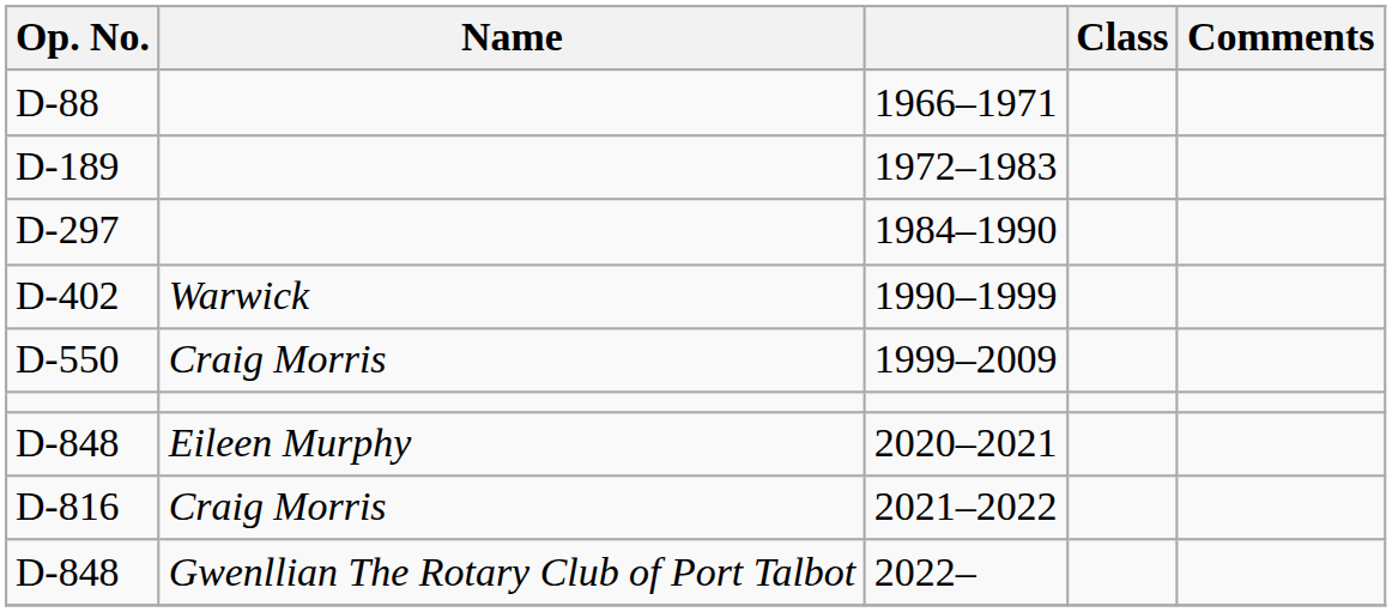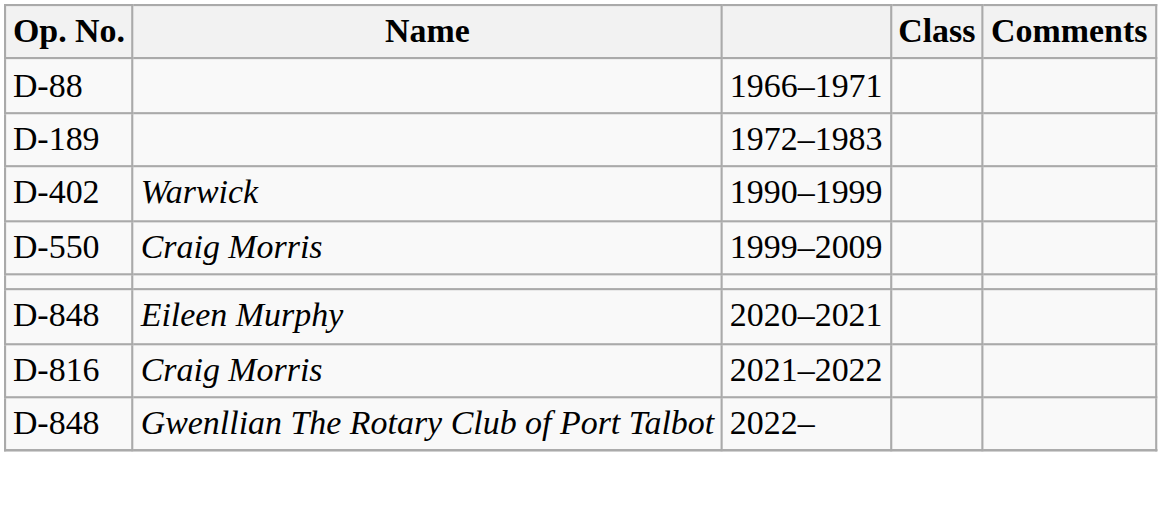- row: D-297 | 1984–1990
